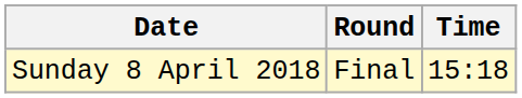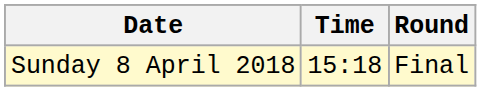columns swapped: Time <-> Round
